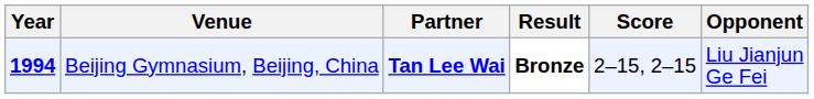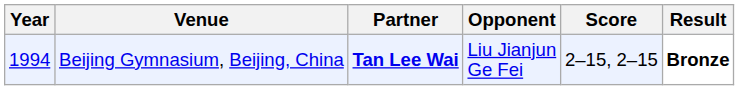columns swapped: Opponent <-> Result
Beijing Gymnasium, Beijing, China | Year: bold -> normal
